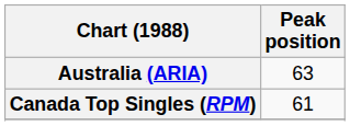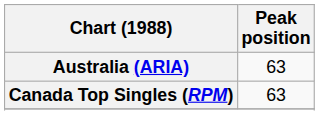Canada Top Singles (RPM) | Peak position: 61 -> 63
